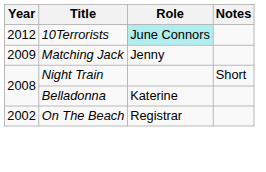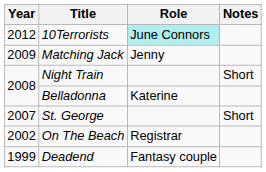+ row: 2007 | St. George | Short
+ row: 1999 | Deadend | Fantasy couple
